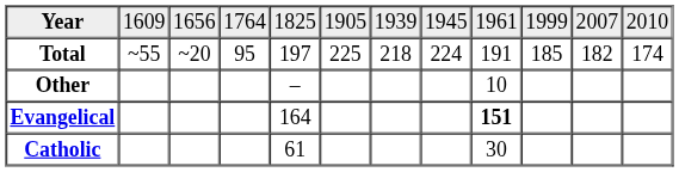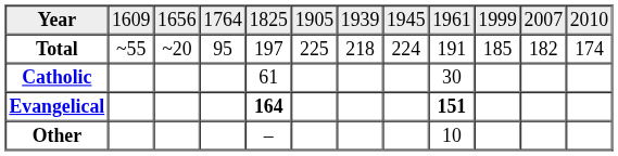rows swapped: Catholic <-> Other
Evangelical | column 5: normal -> bold
